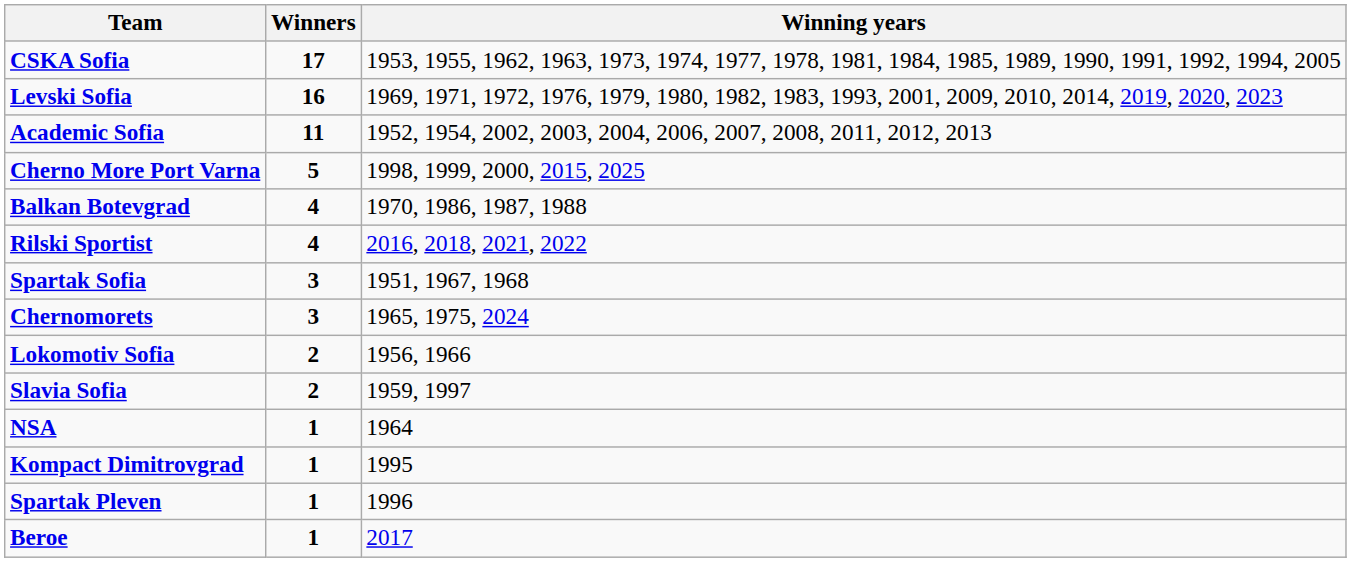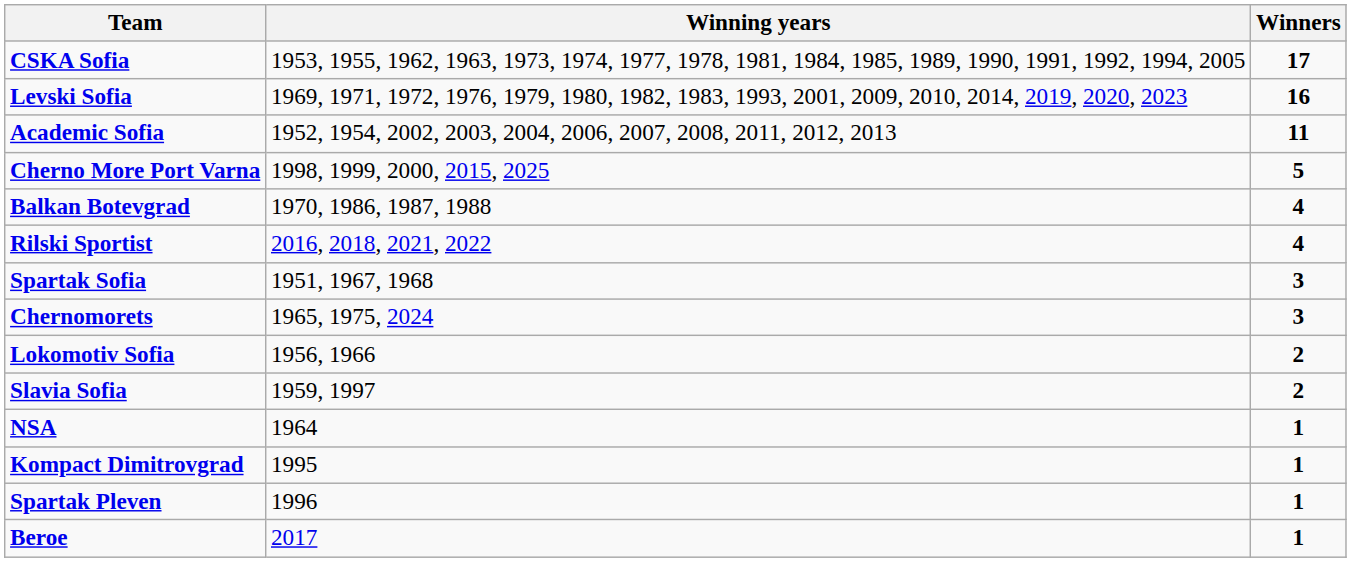columns swapped: Winners <-> Winning years
